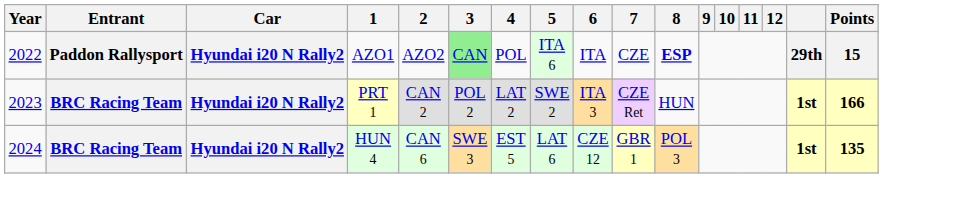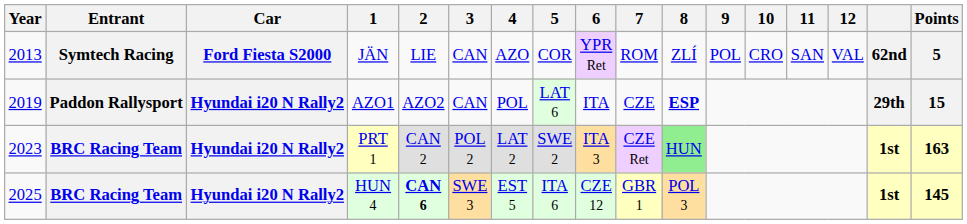+ row: 2013 | Symtech Racing | Ford Fiesta S2000 | JÄN | LIE | CAN | AZO | COR | YPR Ret | ROM | ZLÍ | POL | CRO | SAN | VAL | 62nd | 5
AZO1 | Year: 2022 -> 2019
AZO1 | 3: lightgreen background -> no background
AZO1 | 5: ITA 6 -> LAT 6
PRT 1 | 8: no background -> lightgreen background
PRT 1 | Points: 166 -> 163
HUN 4 | Year: 2024 -> 2025
HUN 4 | 2: normal -> bold
HUN 4 | 5: LAT 6 -> ITA 6
HUN 4 | Points: 135 -> 145
